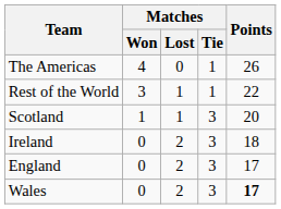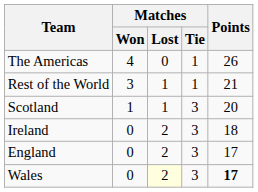Rest of the World | Points: 22 -> 21
Wales | Matches / Lost: no background -> lightyellow background
